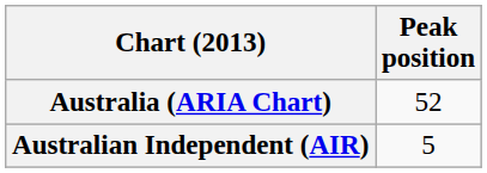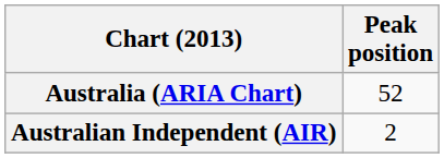Australian Independent (AIR) | Peak position: 5 -> 2
